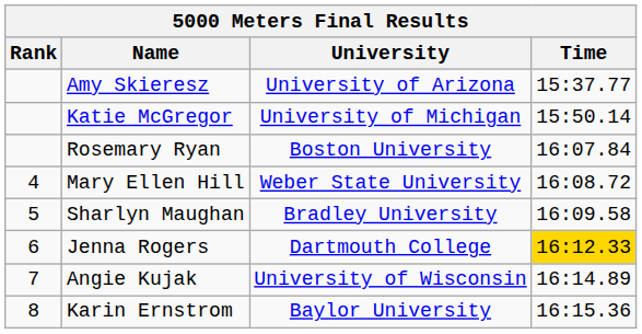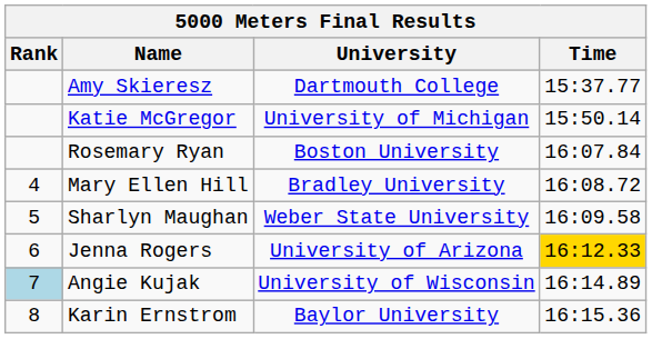Amy Skieresz | University: University of Arizona -> Dartmouth College
Mary Ellen Hill | University: Weber State University -> Bradley University
Sharlyn Maughan | University: Bradley University -> Weber State University
Jenna Rogers | University: Dartmouth College -> University of Arizona
Angie Kujak | Rank: no background -> lightblue background
